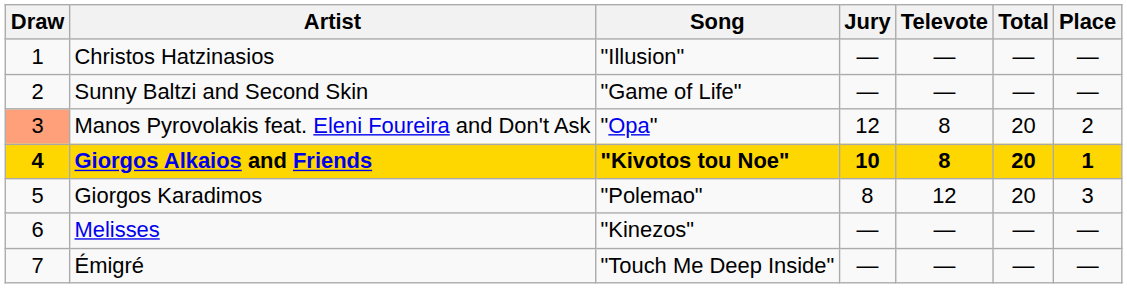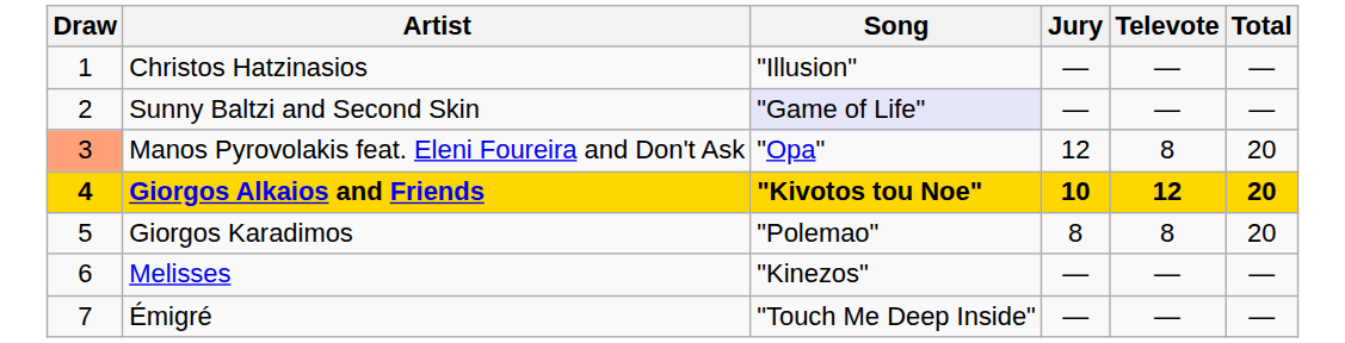- column: Place | — | — | 2 | 1 | 3 | — | —
Sunny Baltzi and Second Skin | Song: no background -> lavender background
Giorgos Alkaios and Friends | Televote: 8 -> 12
Giorgos Karadimos | Televote: 12 -> 8
